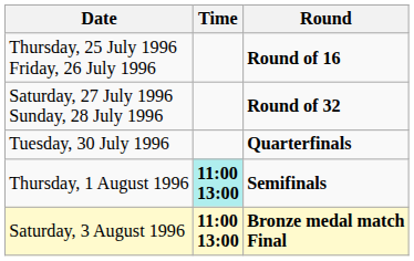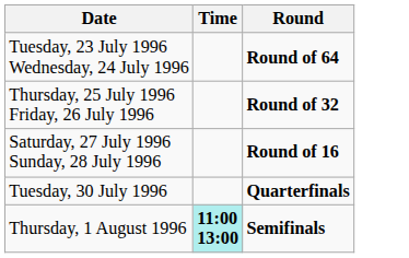+ row: Tuesday, 23 July 1996 Wednesday, 24 July 1996 | Round of 64
Thursday, 25 July 1996 Friday, 26 July 1996 | Round: Round of 16 -> Round of 32
Saturday, 27 July 1996 Sunday, 28 July 1996 | Round: Round of 32 -> Round of 16
- row: Saturday, 3 August 1996 | 11:00 13:00 | Bronze medal match Final
